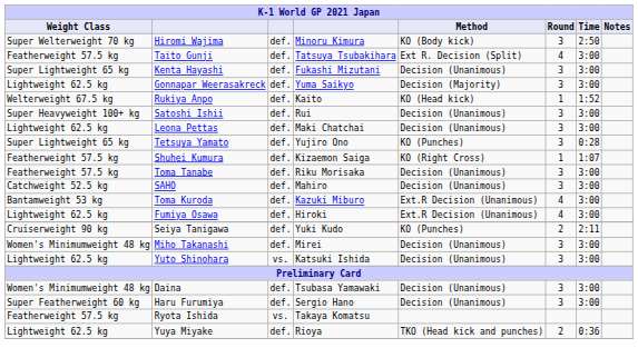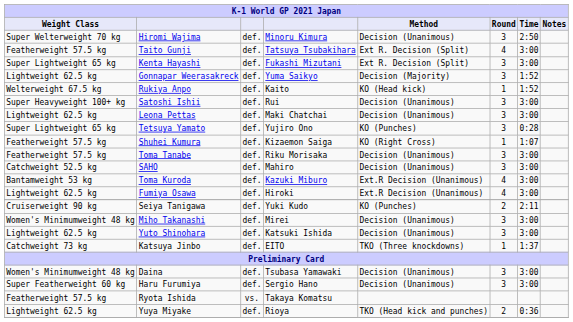Hiromi Wajima | Method: KO (Body kick) -> Decision (Unanimous)
Kenta Hayashi | Method: Decision (Unanimous) -> Ext R. Decision (Split)
Gonnapar Weerasakreck | Time: 3:00 -> 1:52
Yuto Shinohara | column 3: vs. -> def.
+ row: Catchweight 73 kg | Katsuya Jinbo | def. | EITO | TKO (Three knockdowns) | 1 | 1:37
